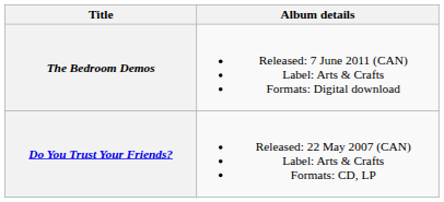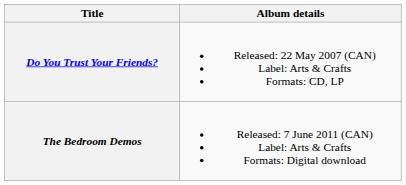rows swapped: Do You Trust Your Friends? <-> The Bedroom Demos
